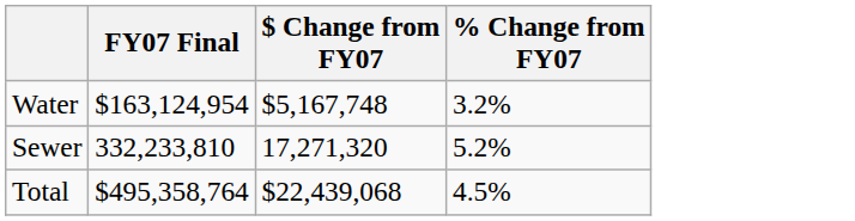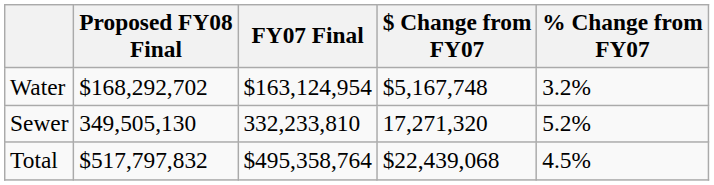+ column: Proposed FY08 Final | $168,292,702 | 349,505,130 | $517,797,832
